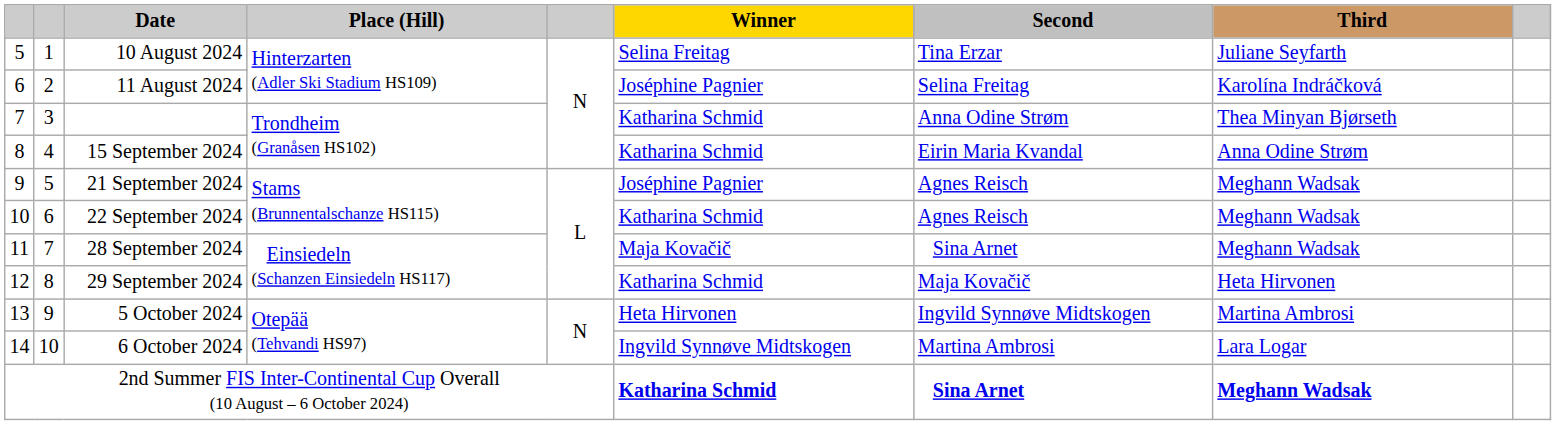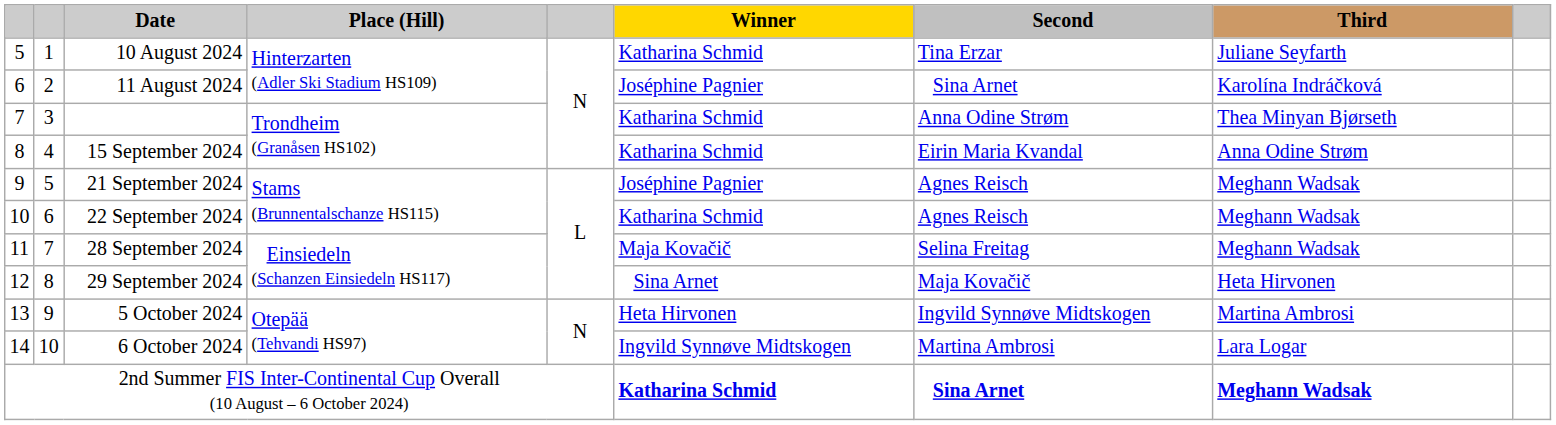10 August 2024 | Winner: Selina Freitag -> Katharina Schmid
11 August 2024 | Second: Selina Freitag -> Sina Arnet
28 September 2024 | Second: Sina Arnet -> Selina Freitag
29 September 2024 | Winner: Katharina Schmid -> Sina Arnet
